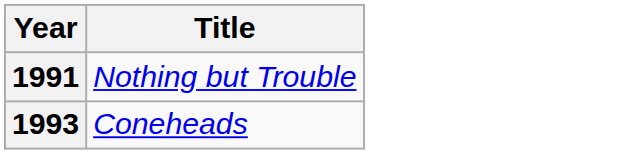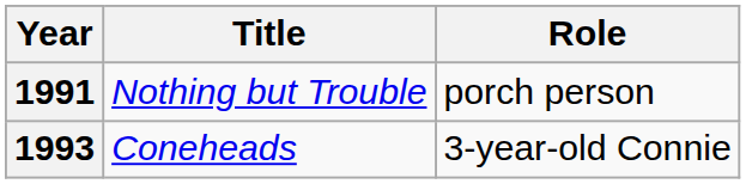+ column: Role | porch person | 3-year-old Connie
